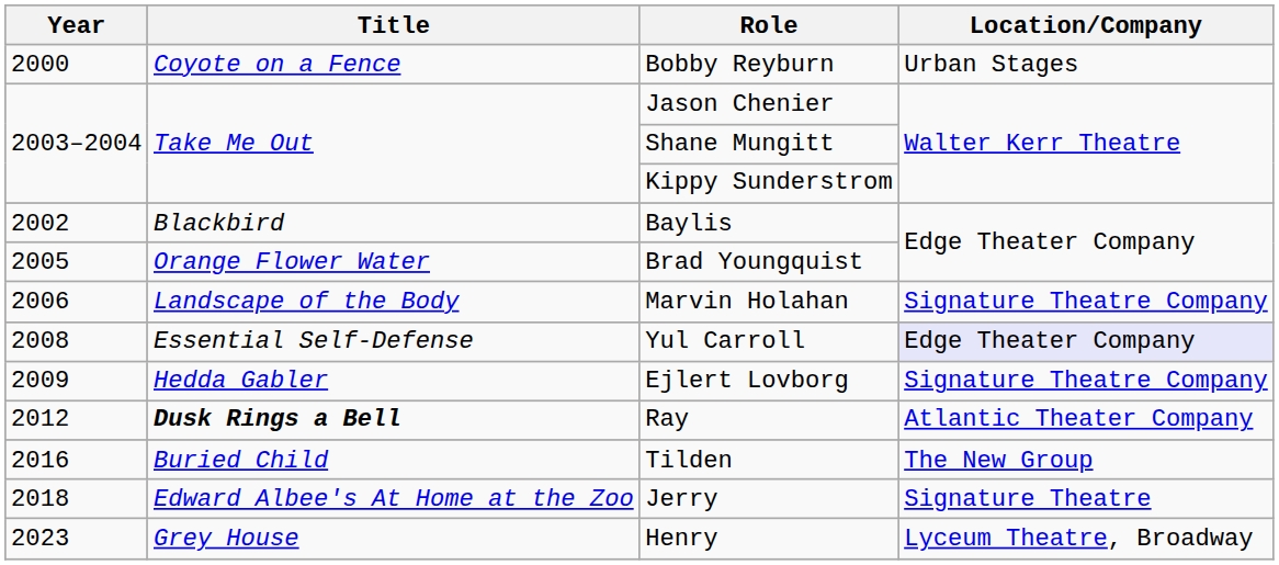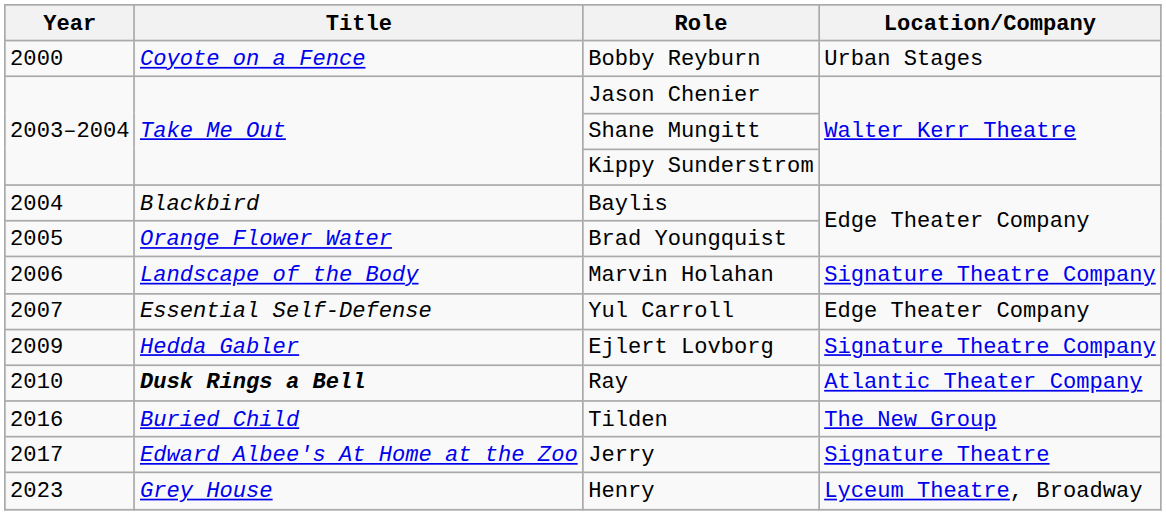Baylis | Year: 2002 -> 2004
Yul Carroll | Year: 2008 -> 2007
Yul Carroll | Location/Company: lavender background -> no background
Ray | Year: 2012 -> 2010
Jerry | Year: 2018 -> 2017
